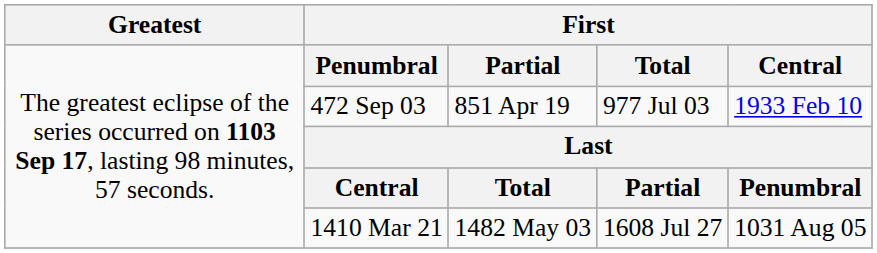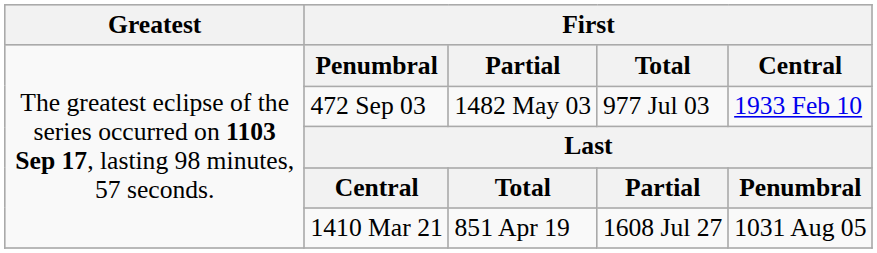472 Sep 03 | column 3: 851 Apr 19 -> 1482 May 03
1410 Mar 21 | column 3: 1482 May 03 -> 851 Apr 19
